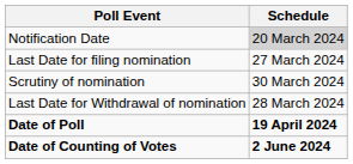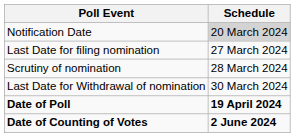Scrutiny of nomination | Schedule: 30 March 2024 -> 28 March 2024
Last Date for Withdrawal of nomination | Schedule: 28 March 2024 -> 30 March 2024
